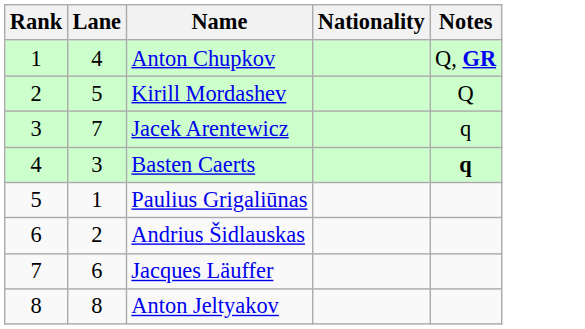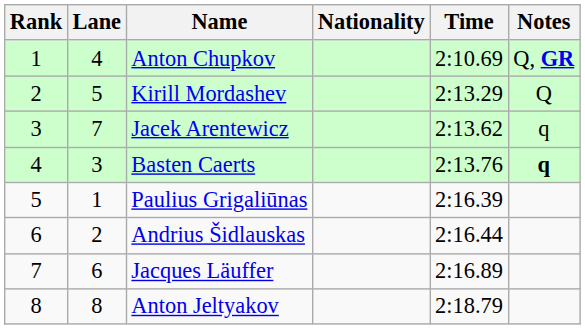+ column: Time | 2:10.69 | 2:13.29 | 2:13.62 | 2:13.76 | 2:16.39 | 2:16.44 | 2:16.89 | 2:18.79
